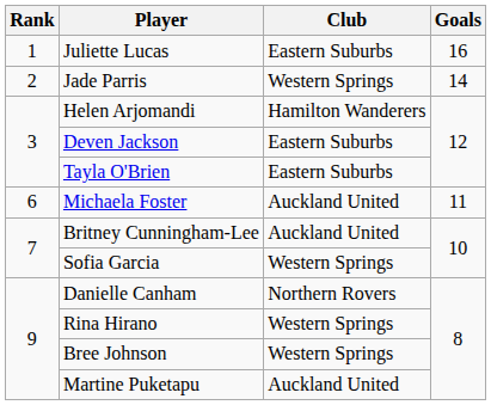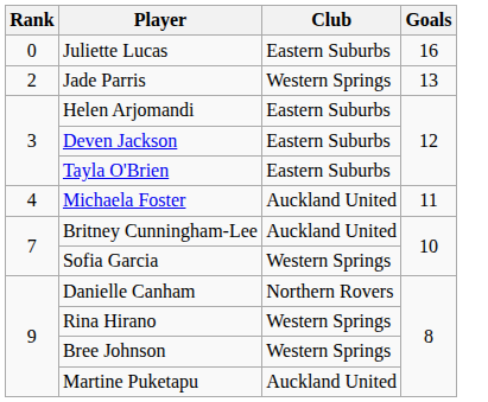Juliette Lucas | Rank: 1 -> 0
Jade Parris | Goals: 14 -> 13
Helen Arjomandi | Club: Hamilton Wanderers -> Eastern Suburbs
Michaela Foster | Rank: 6 -> 4
